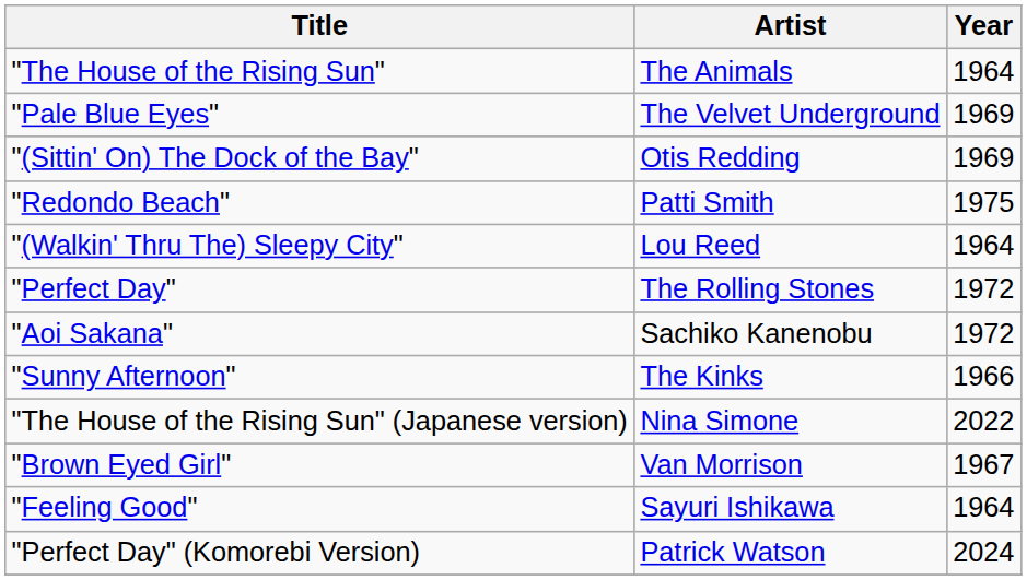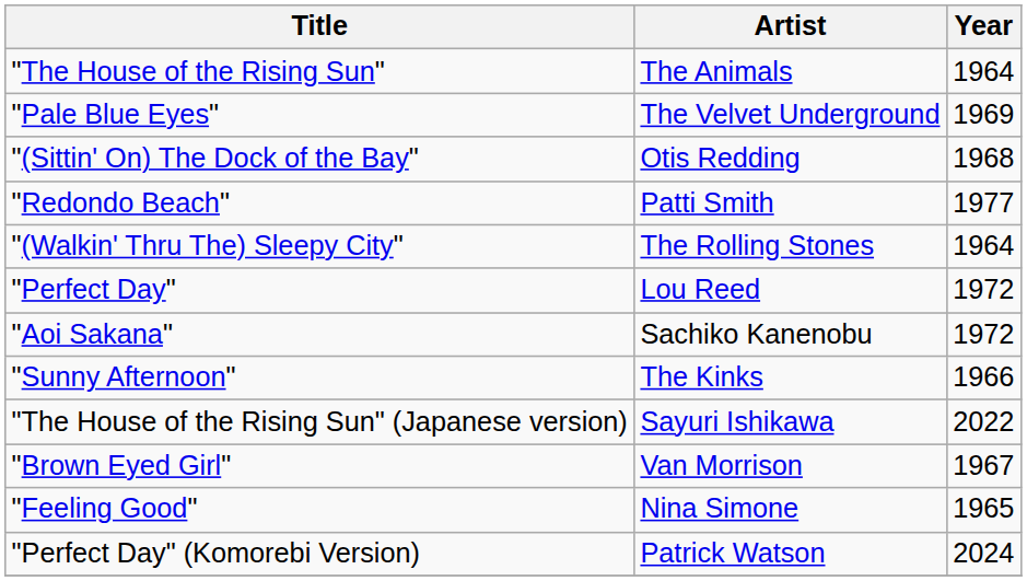"(Sittin' On) The Dock of the Bay" | Year: 1969 -> 1968
"Redondo Beach" | Year: 1975 -> 1977
"(Walkin' Thru The) Sleepy City" | Artist: Lou Reed -> The Rolling Stones
"Perfect Day" | Artist: The Rolling Stones -> Lou Reed
"The House of the Rising Sun" (Japanese version) | Artist: Nina Simone -> Sayuri Ishikawa
"Feeling Good" | Artist: Sayuri Ishikawa -> Nina Simone
"Feeling Good" | Year: 1964 -> 1965
